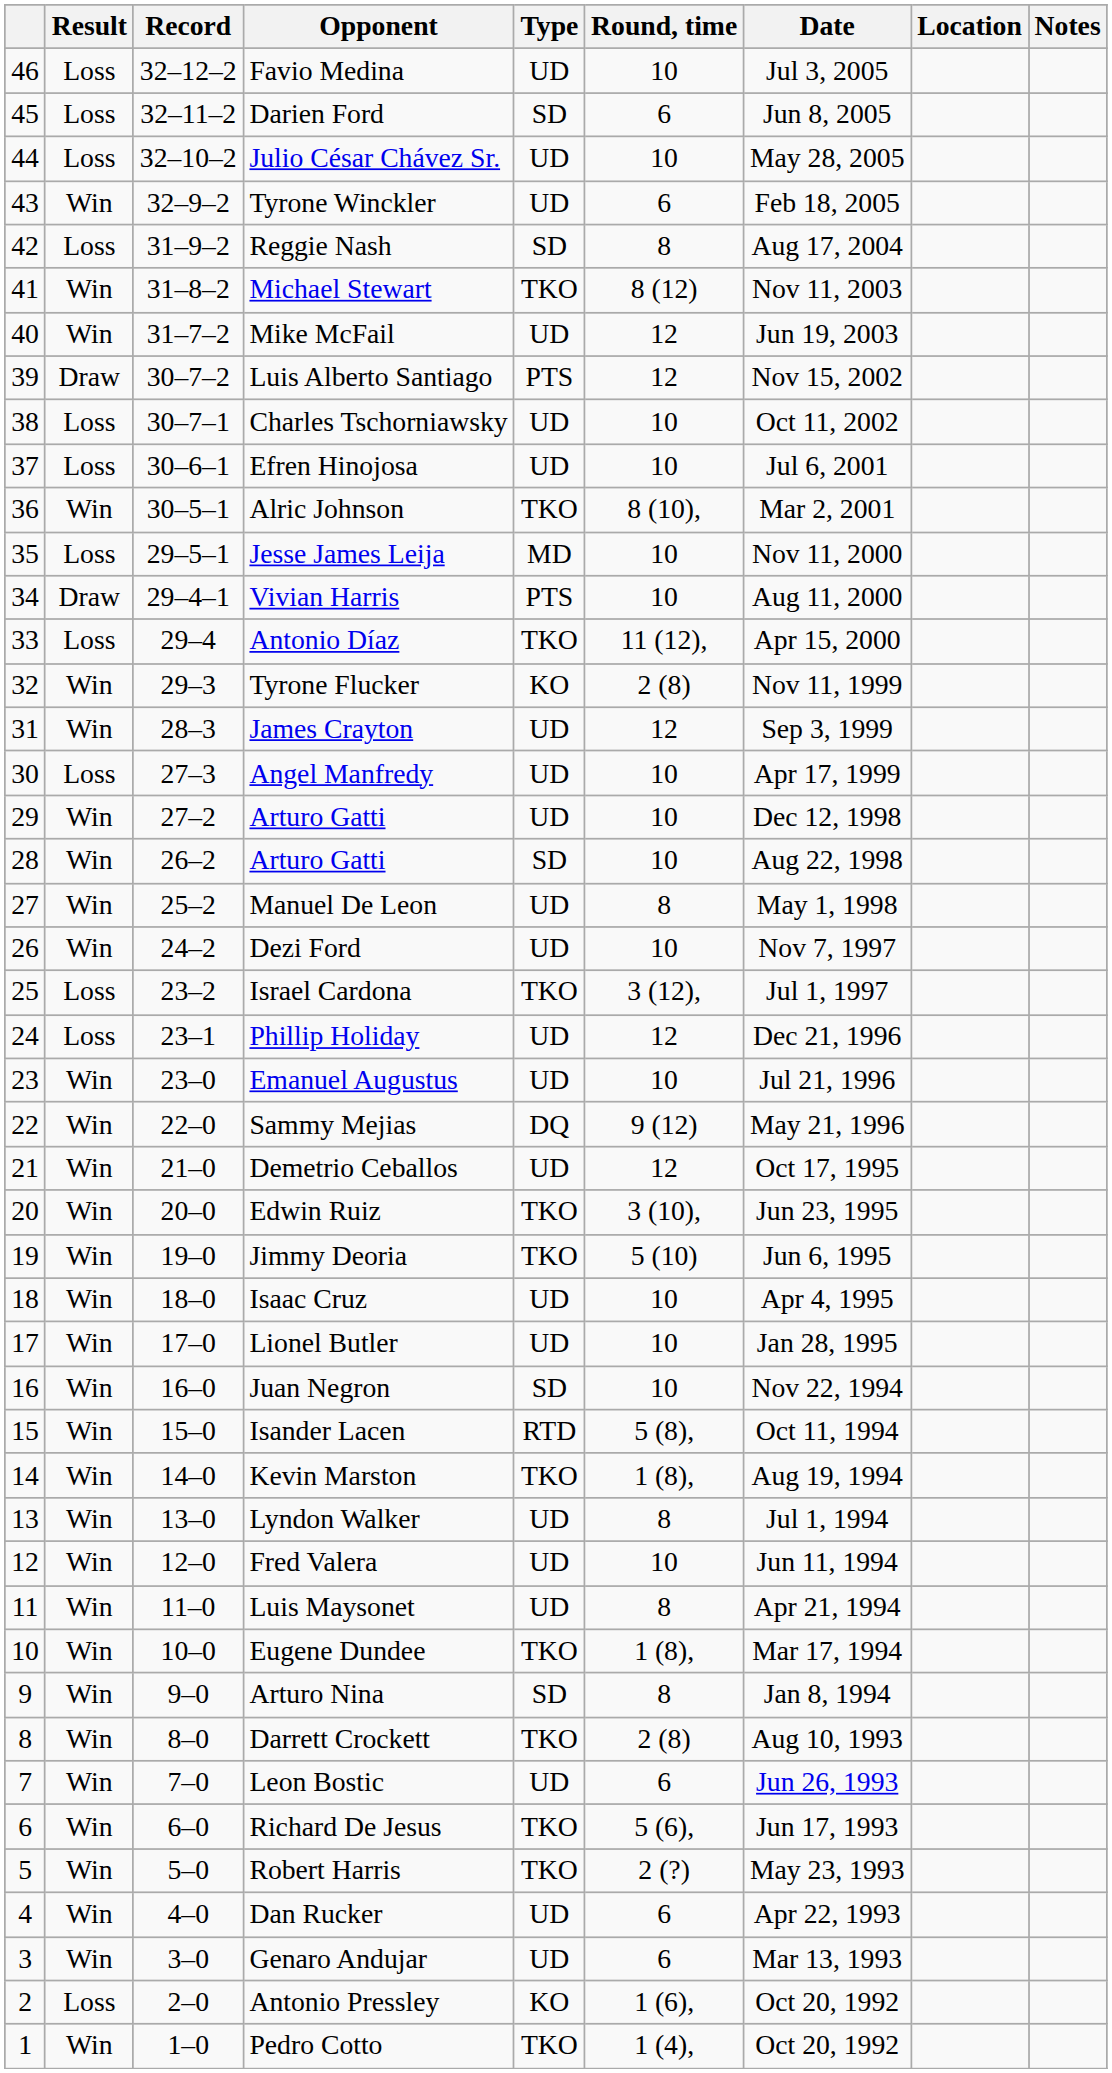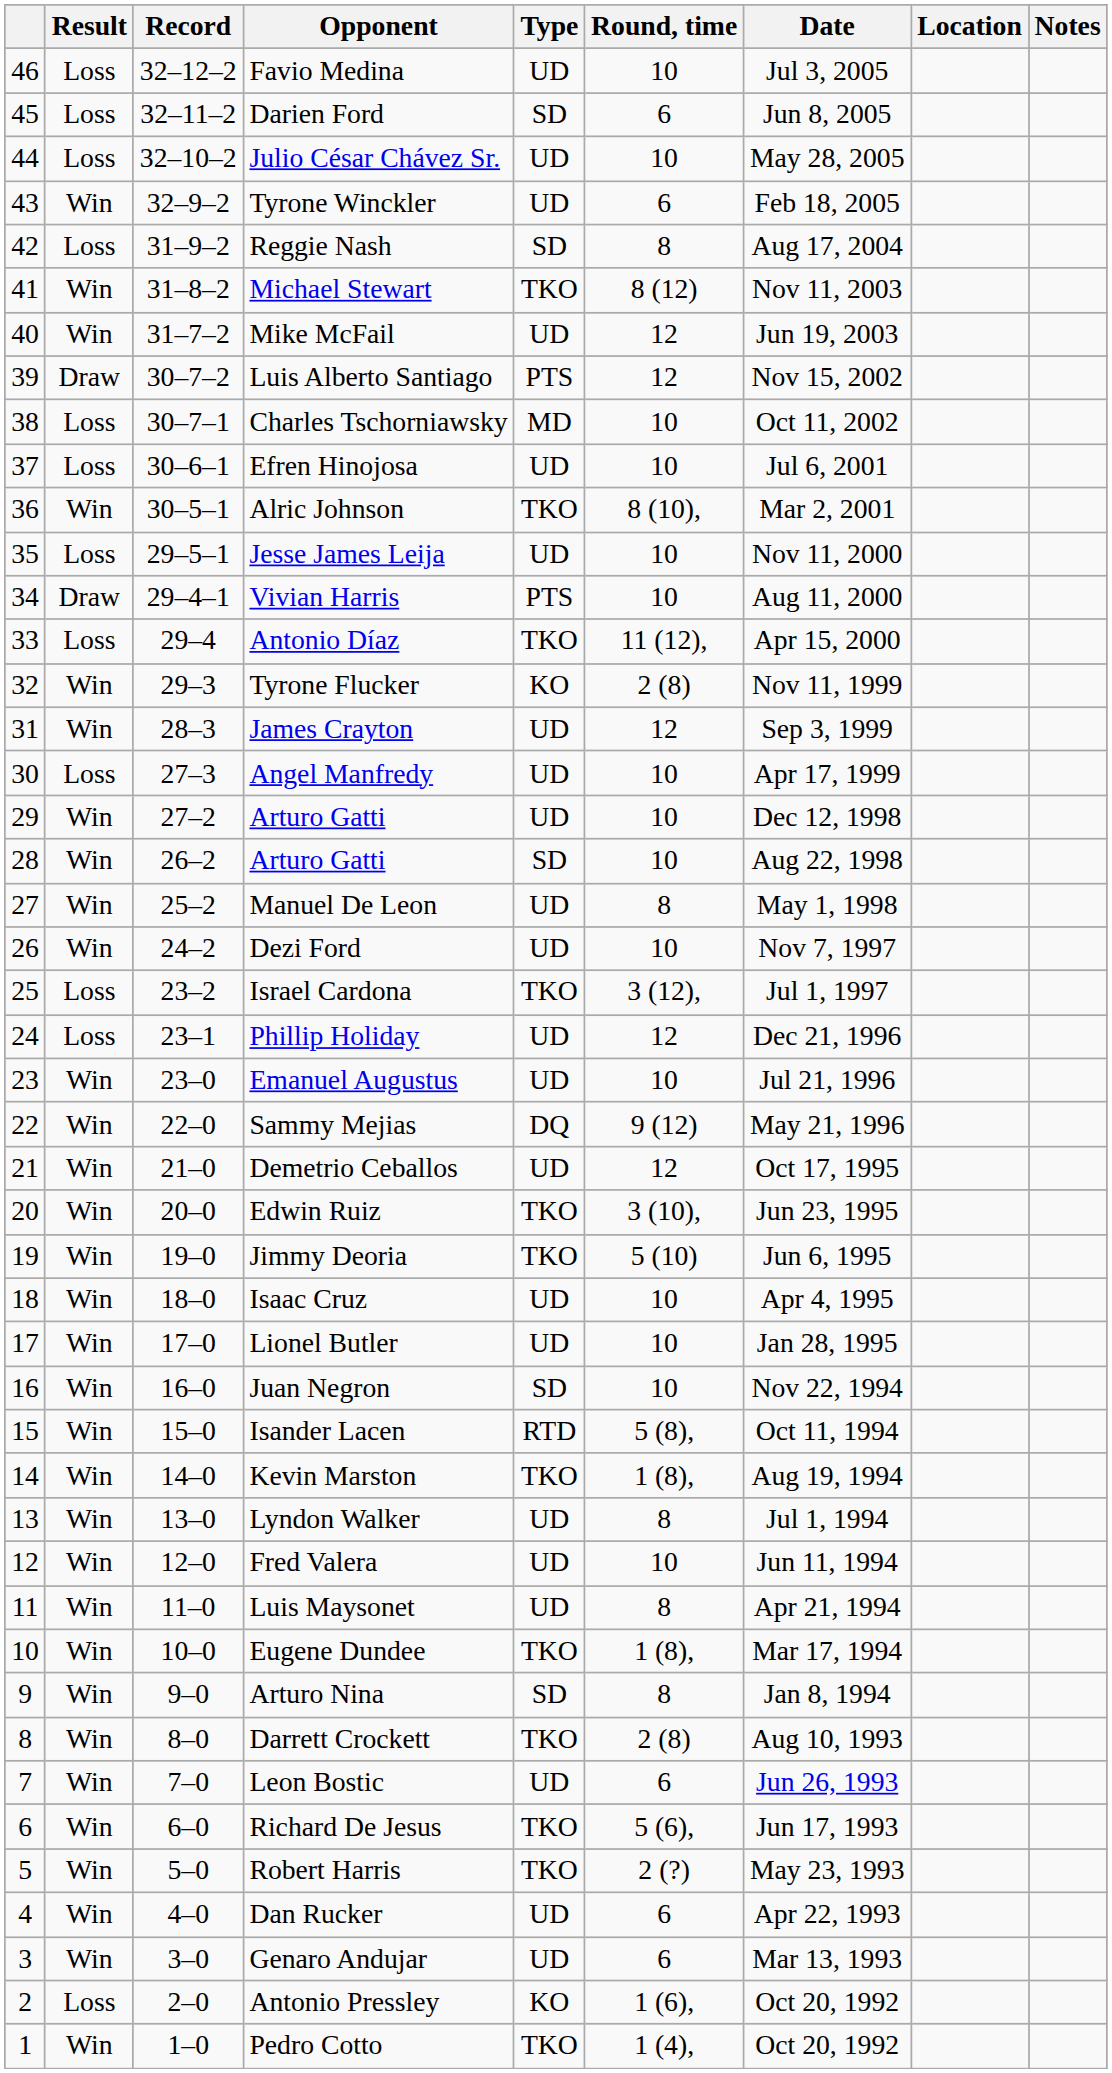Charles Tschorniawsky | Type: UD -> MD
Jesse James Leija | Type: MD -> UD
